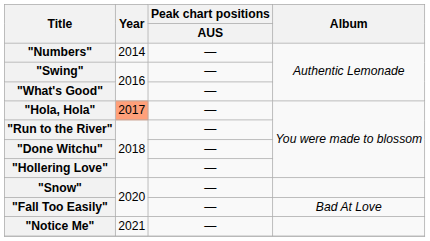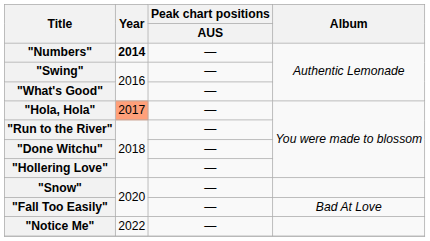"Numbers" | Year: normal -> bold
"Notice Me" | Year: 2021 -> 2022
